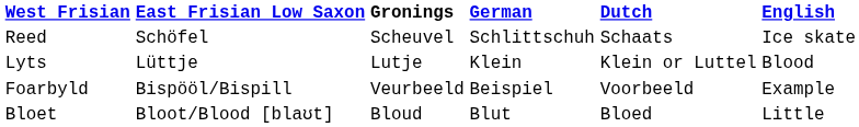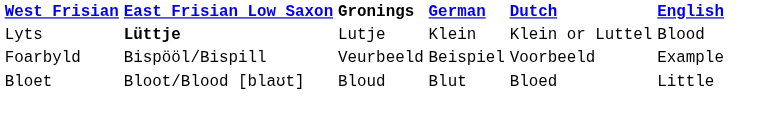- row: Reed | Schöfel | Scheuvel | Schlittschuh | Schaats | Ice skate
Lyts | East Frisian Low Saxon: normal -> bold
